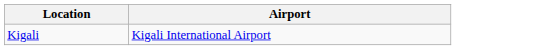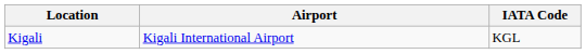+ column: IATA Code | KGL
